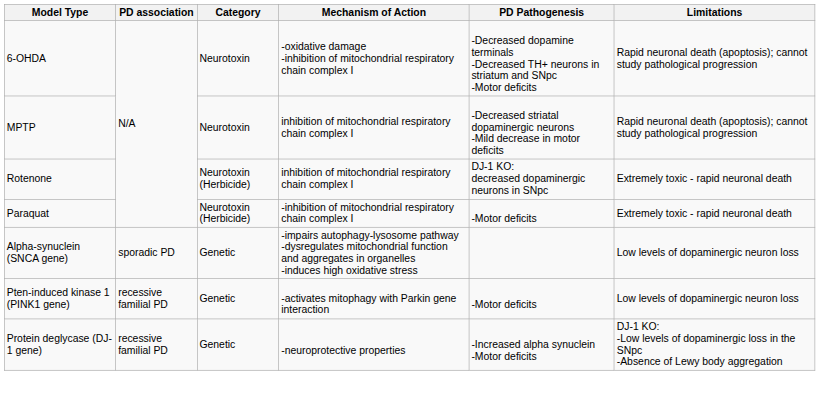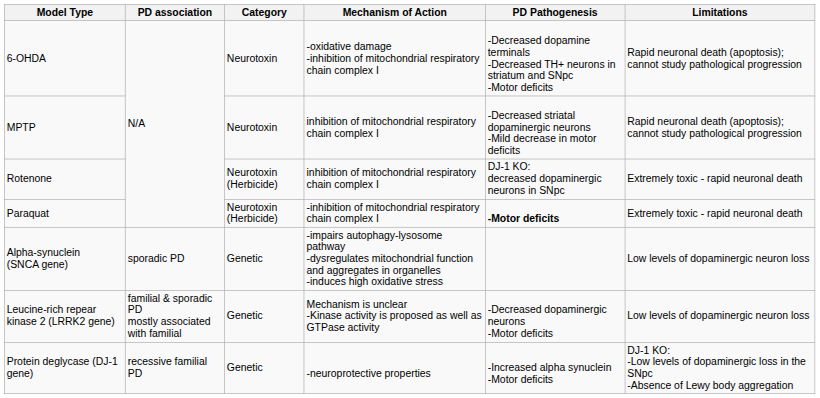Paraquat | PD Pathogenesis: normal -> bold
+ row: Leucine-rich repear kinase 2 (LRRK2 gene) | familial & sporadic PD mostly associated with familial | Genetic | Mechanism is unclear -Kinase activity is proposed as well as GTPase activity | -Decreased dopaminergic neurons -Motor deficits | Low levels of dopaminergic neuron loss
- row: Pten-induced kinase 1 (PINK1 gene) | recessive familial PD | Genetic | -activates mitophagy with Parkin gene interaction | -Motor deficits | Low levels of dopaminergic neuron loss
